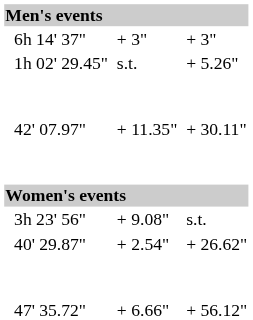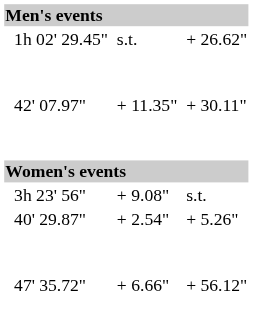- row: 6h 14' 37" | + 3" | + 3"
1h 02' 29.45" | column 7: + 5.26" -> + 26.62"
40' 29.87" | column 7: + 26.62" -> + 5.26"
